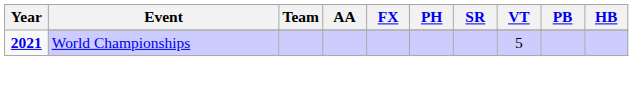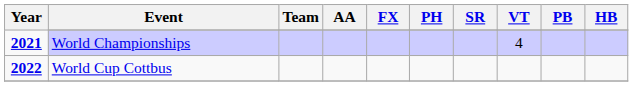World Championships | VT: 5 -> 4
+ row: 2022 | World Cup Cottbus
